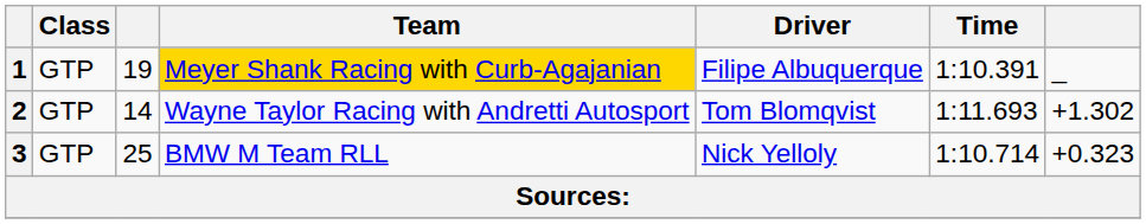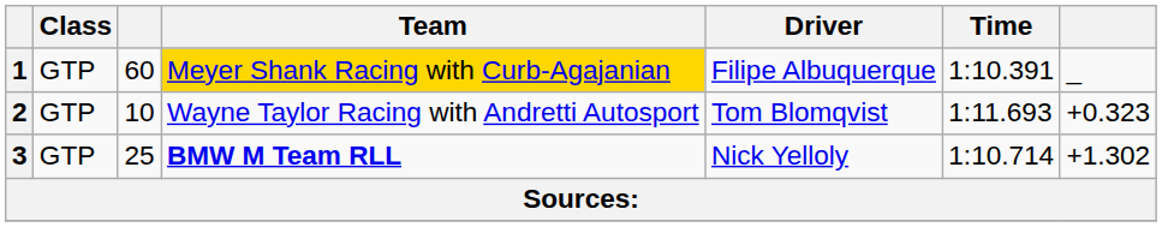1 | column 3: 19 -> 60
2 | column 3: 14 -> 10
2 | column 7: +1.302 -> +0.323
3 | Team: normal -> bold
3 | column 7: +0.323 -> +1.302
